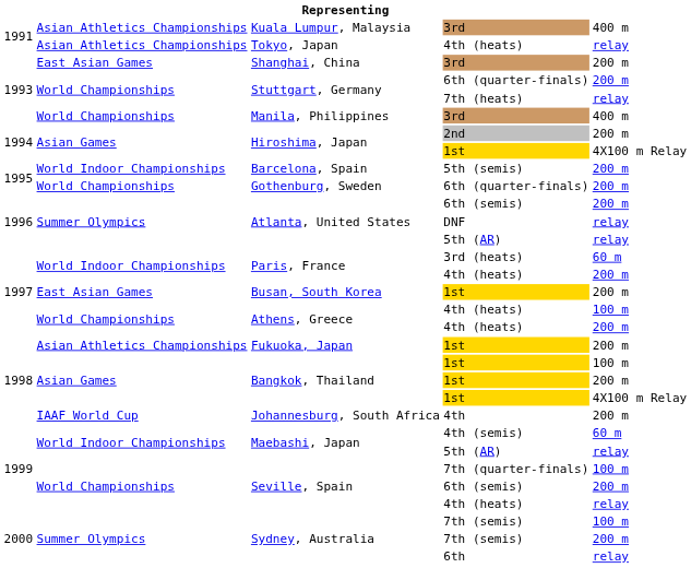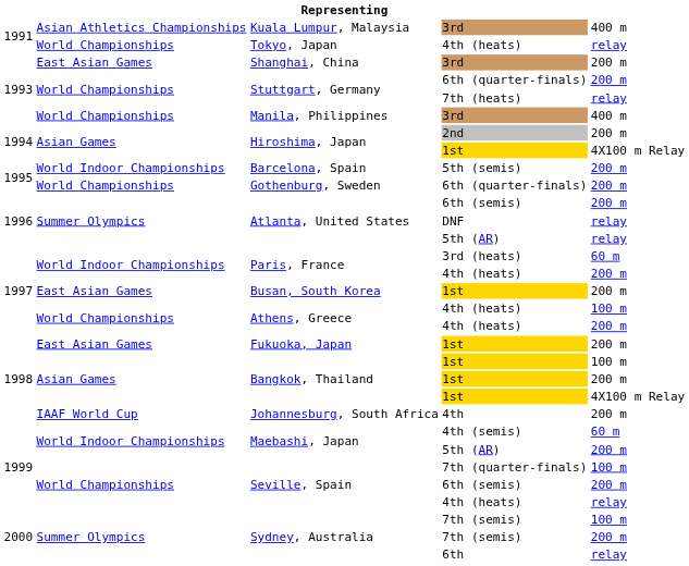Tokyo, Japan | column 2: Asian Athletics Championships -> World Championships
Fukuoka, Japan | column 2: Asian Athletics Championships -> East Asian Games
Maebashi, Japan / 5th (AR) | column 5: relay -> 200 m
